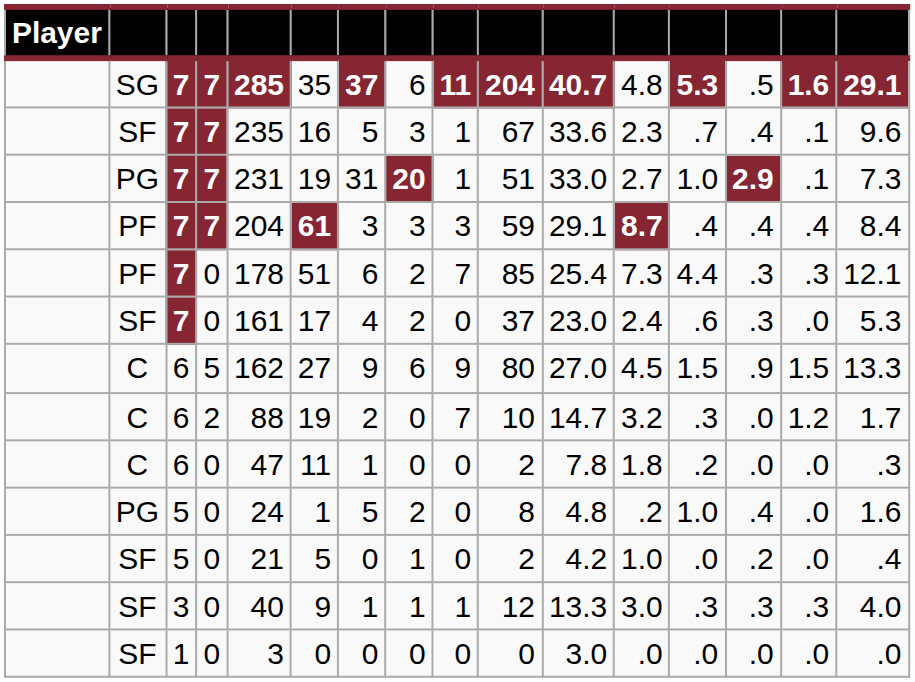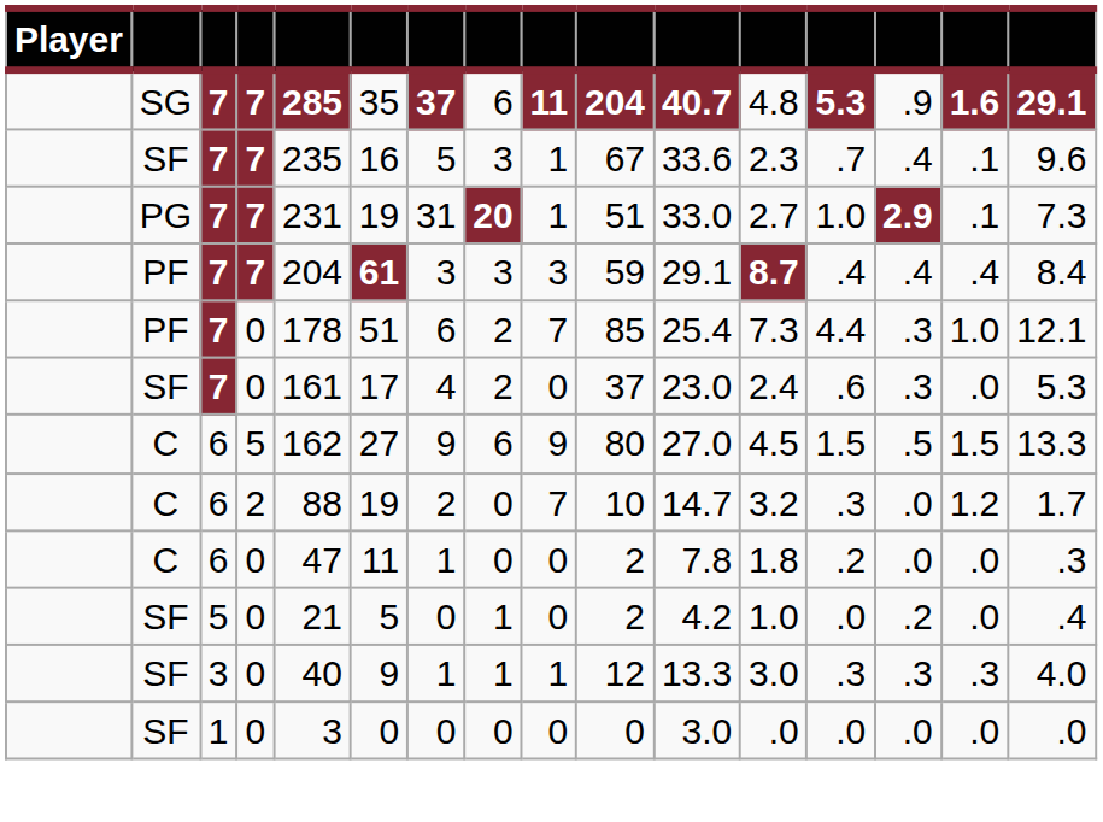SG | column 14: .5 -> .9
PF / 0 | column 15: .3 -> 1.0
C / 5 | column 14: .9 -> .5
- row: PG | 5 | 0 | 24 | 1 | 5 | 2 | 0 | 8 | 4.8 | .2 | 1.0 | .4 | .0 | 1.6
